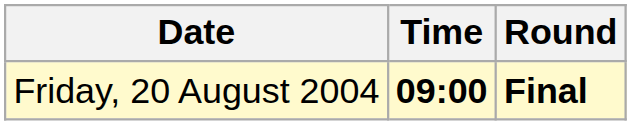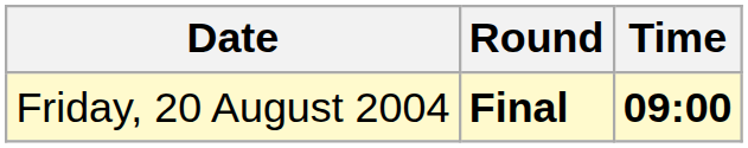columns swapped: Time <-> Round
